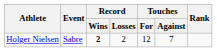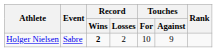Holger Nielsen | Touches / For: 12 -> 10
Holger Nielsen | Touches / Against: 7 -> 9
